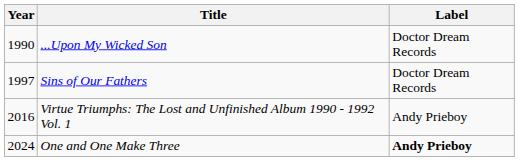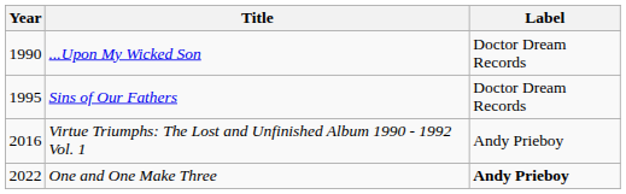Sins of Our Fathers | Year: 1997 -> 1995
One and One Make Three | Year: 2024 -> 2022
